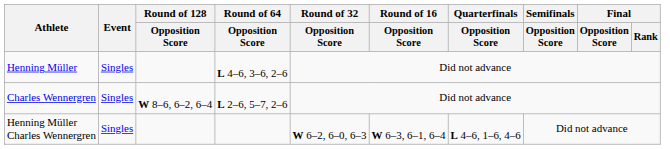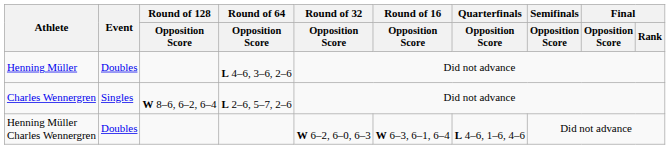Henning Müller | Event: Singles -> Doubles
Henning Müller Charles Wennergren | Event: Singles -> Doubles
